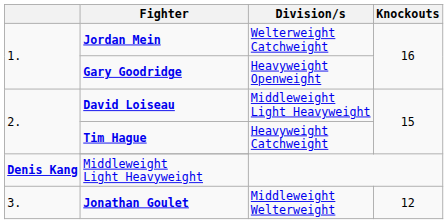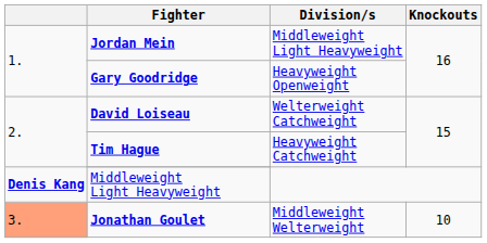Jordan Mein | Division/s: Welterweight Catchweight -> Middleweight Light Heavyweight
David Loiseau | Division/s: Middleweight Light Heavyweight -> Welterweight Catchweight
Jonathan Goulet | column 1: no background -> lightsalmon background
Jonathan Goulet | Knockouts: 12 -> 10
